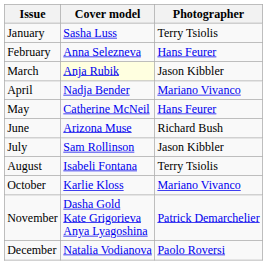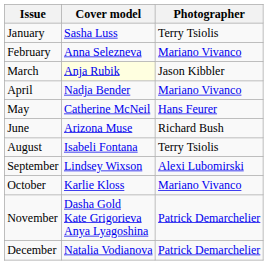February | Photographer: Hans Feurer -> Mariano Vivanco
- row: July | Sam Rollinson | Jason Kibbler
+ row: September | Lindsey Wixson | Alexi Lubomirski
December | Photographer: Paolo Roversi -> Patrick Demarchelier
